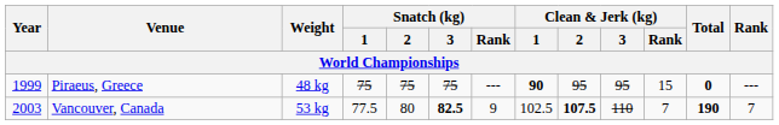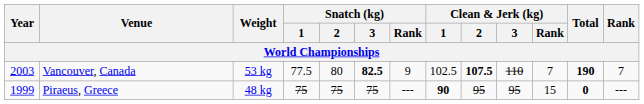rows swapped: Vancouver, Canada <-> Piraeus, Greece
